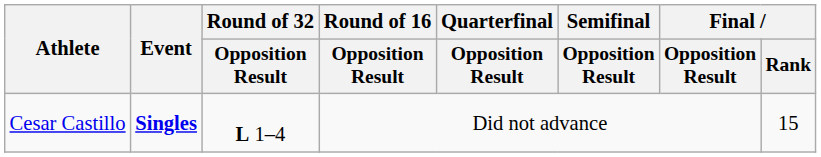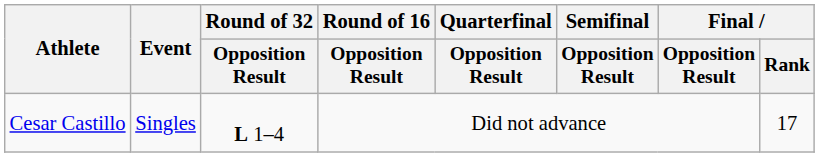Cesar Castillo | Event: bold -> normal
Cesar Castillo | Final / Rank: 15 -> 17
